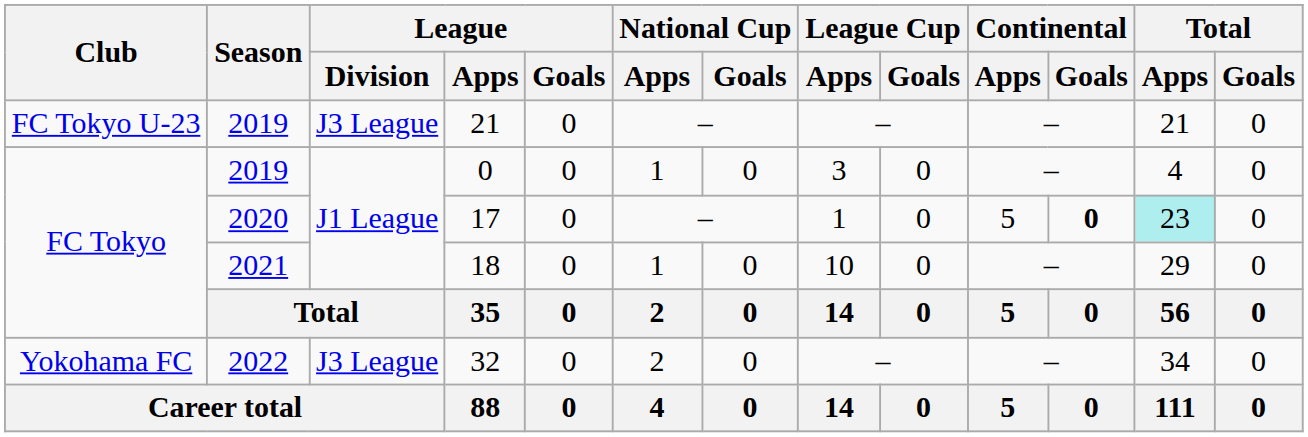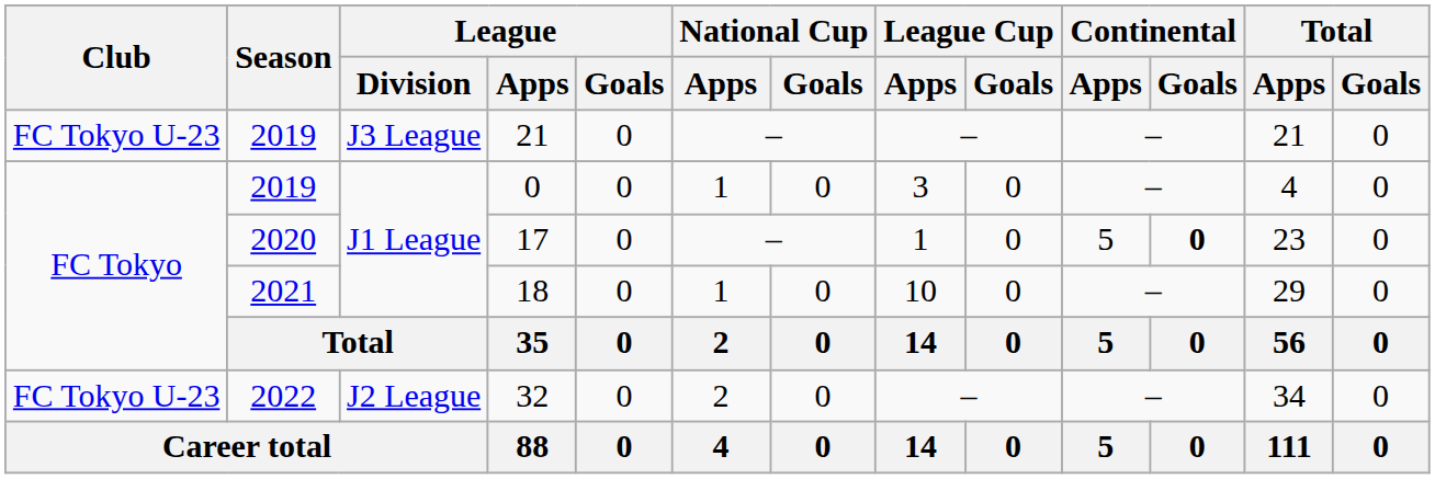17 | Total / Apps: paleturquoise background -> no background
32 | Club: Yokohama FC -> FC Tokyo U-23
32 | League / Division: J3 League -> J2 League
